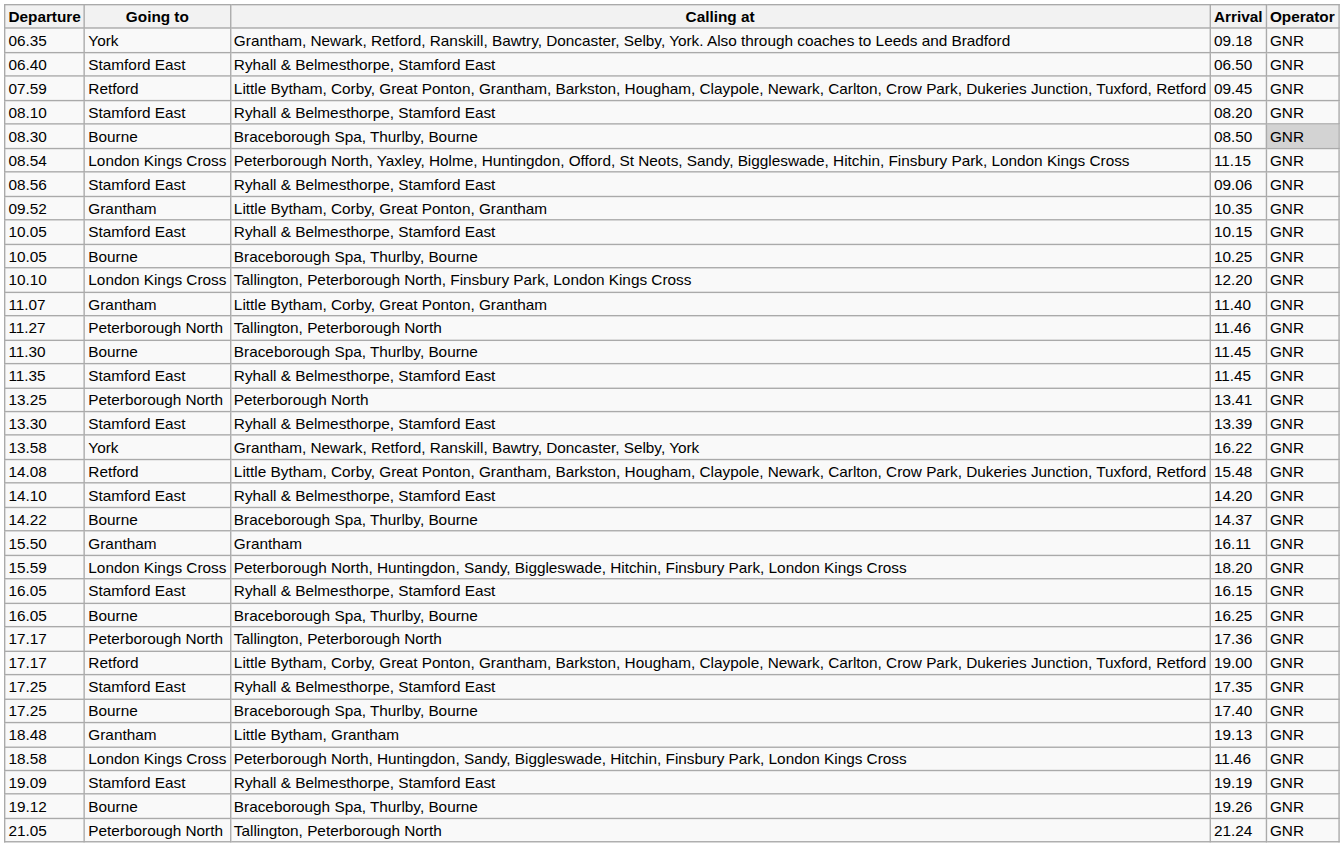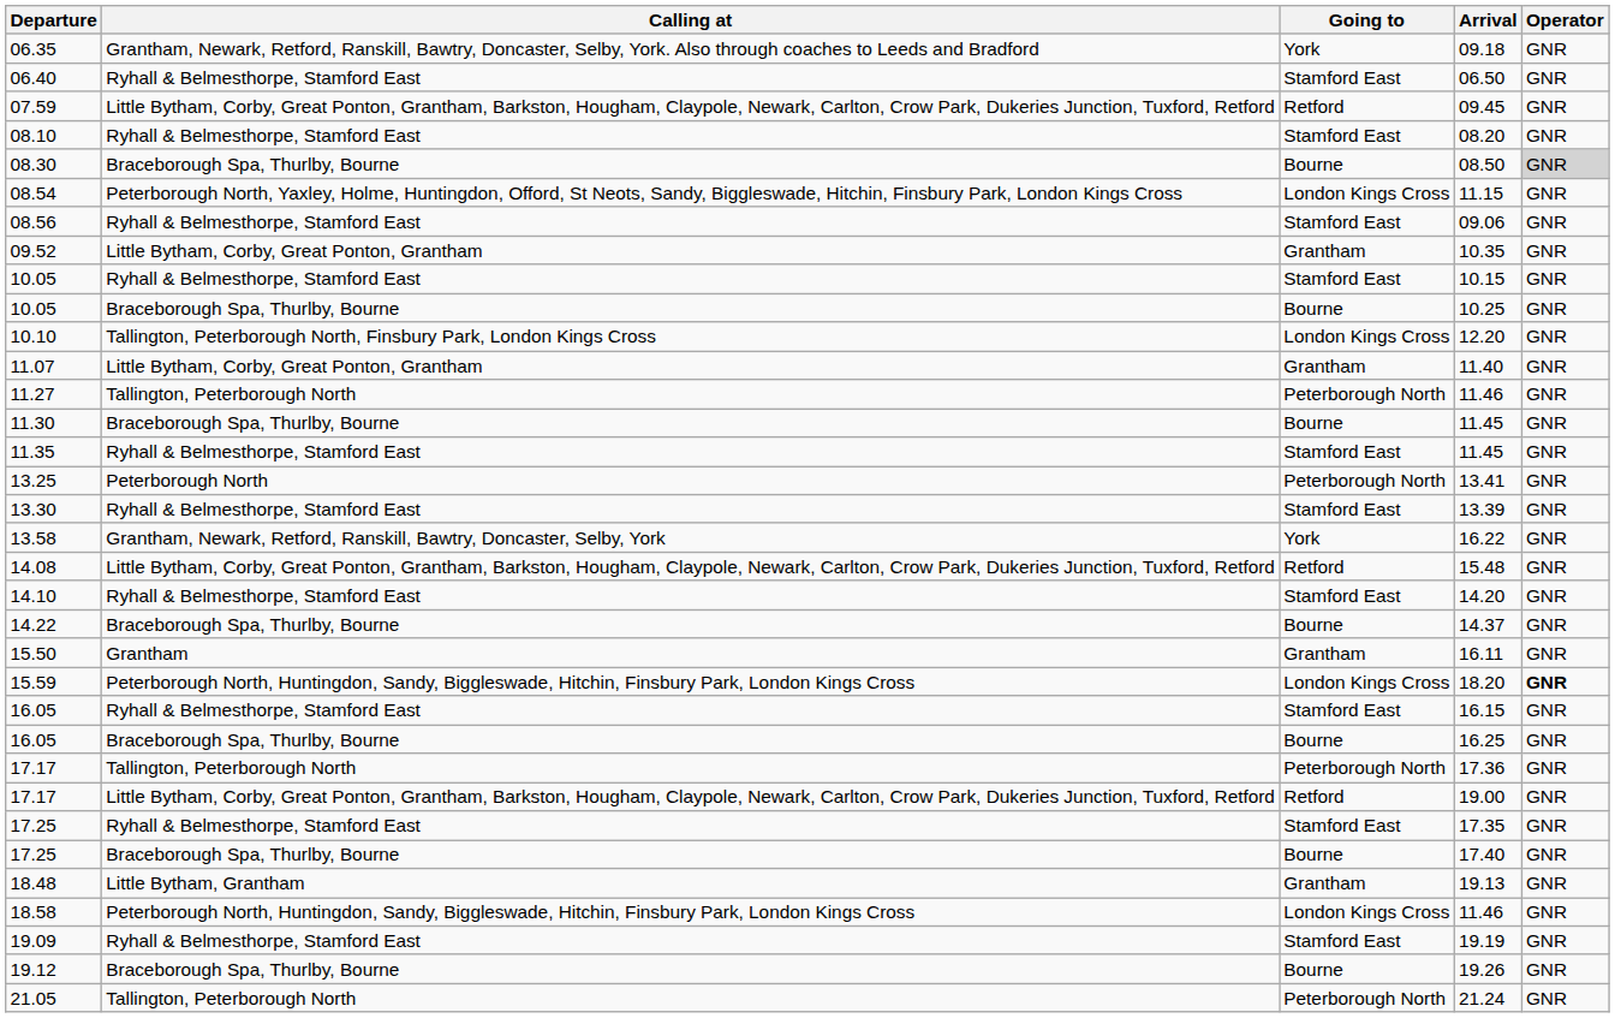columns swapped: Going to <-> Calling at
18.20 | Operator: normal -> bold
